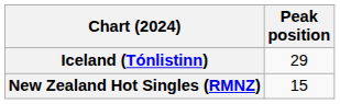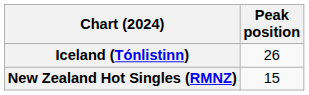Iceland (Tónlistinn) | Peak position: 29 -> 26
